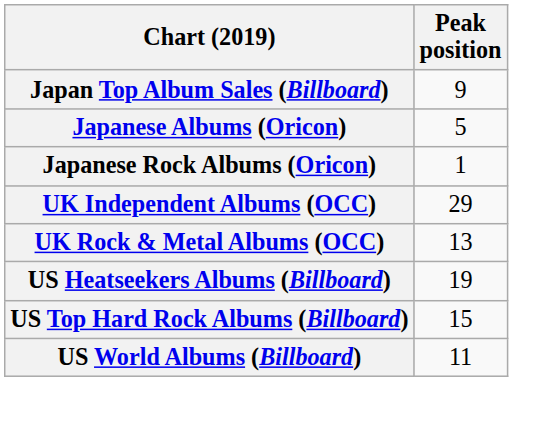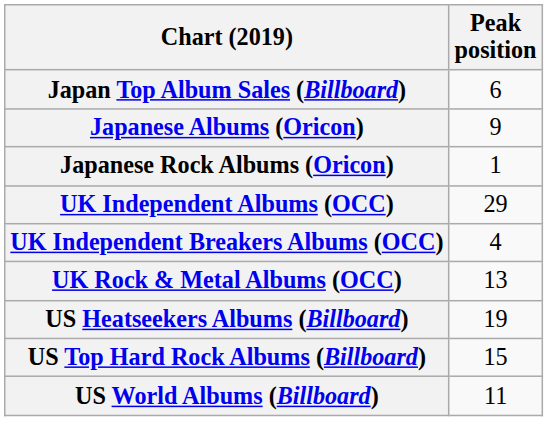Japan Top Album Sales (Billboard) | Peak position: 9 -> 6
Japanese Albums (Oricon) | Peak position: 5 -> 9
+ row: UK Independent Breakers Albums (OCC) | 4
